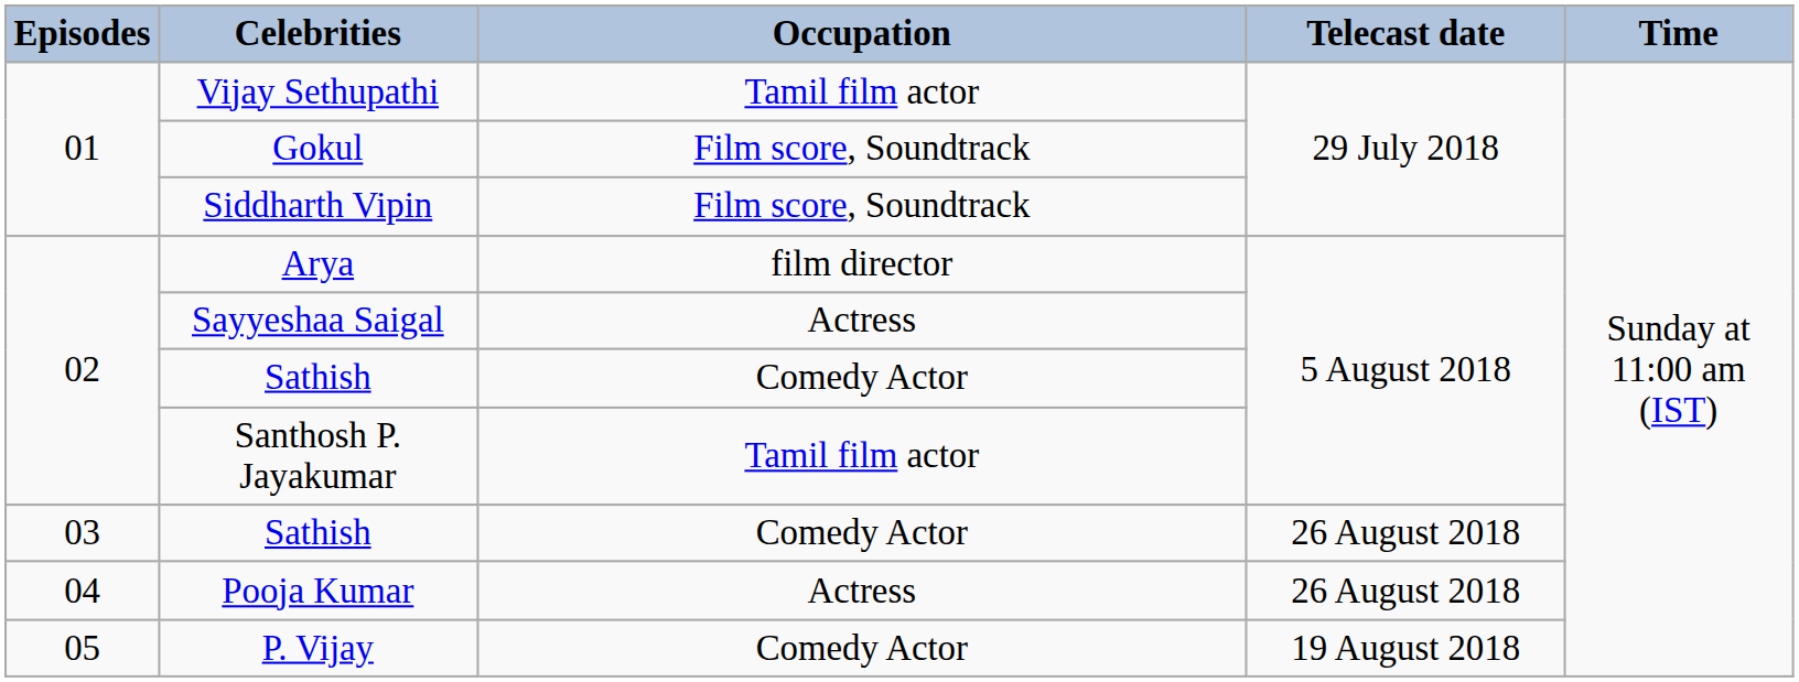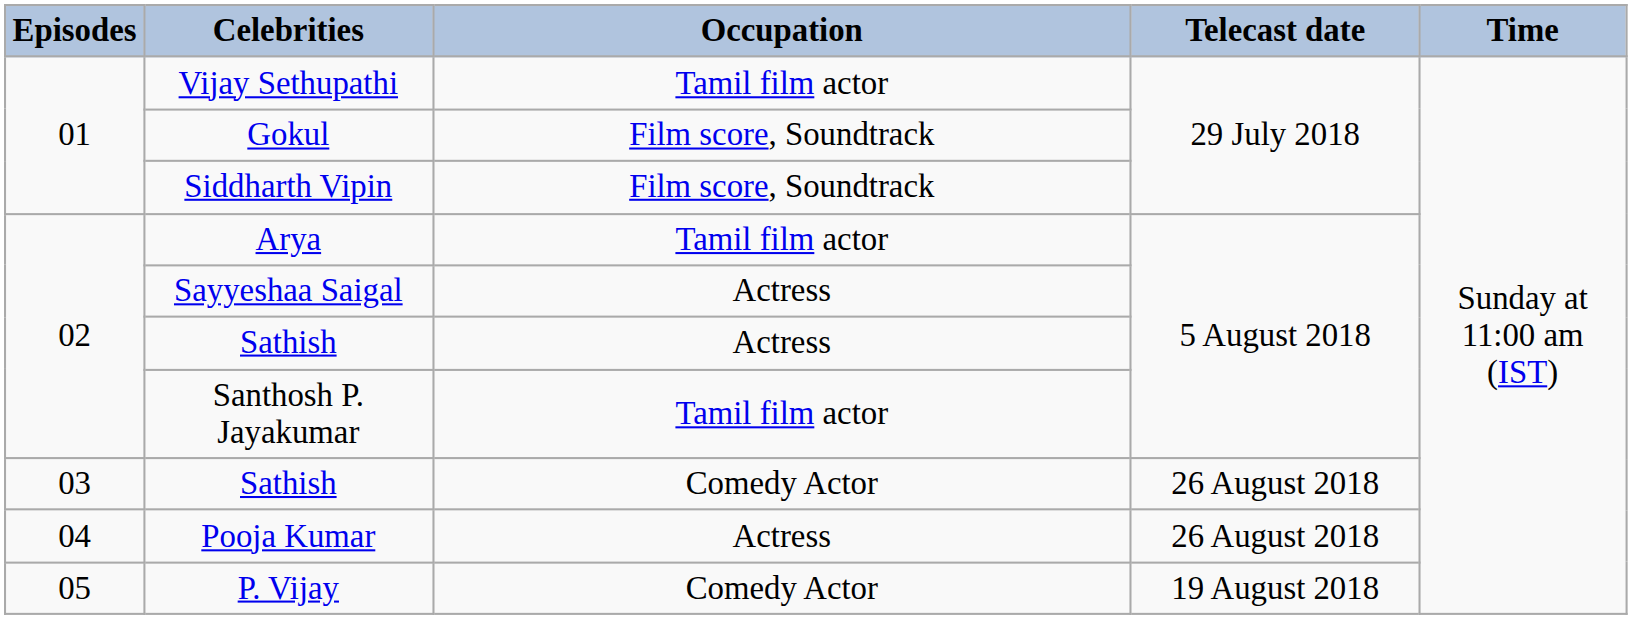Arya | Occupation: film director -> Tamil film actor
02 / Sathish | Occupation: Comedy Actor -> Actress
